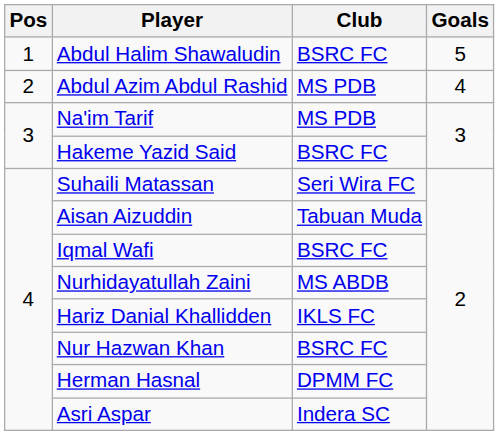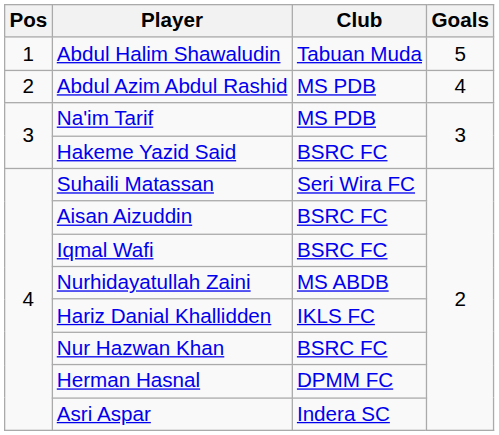Abdul Halim Shawaludin | Club: BSRC FC -> Tabuan Muda
Aisan Aizuddin | Club: Tabuan Muda -> BSRC FC
